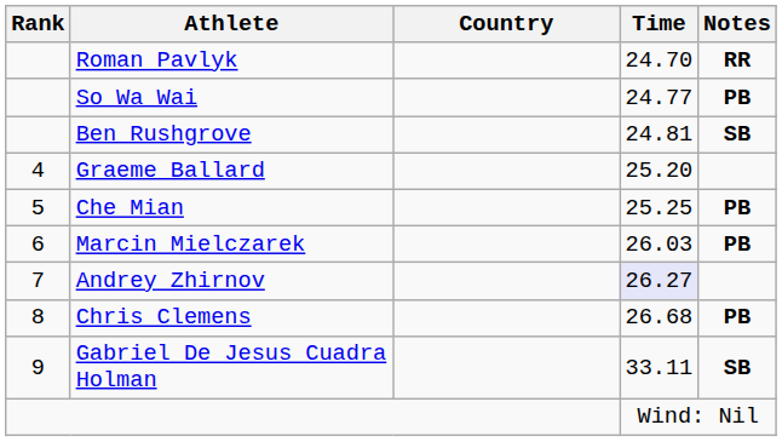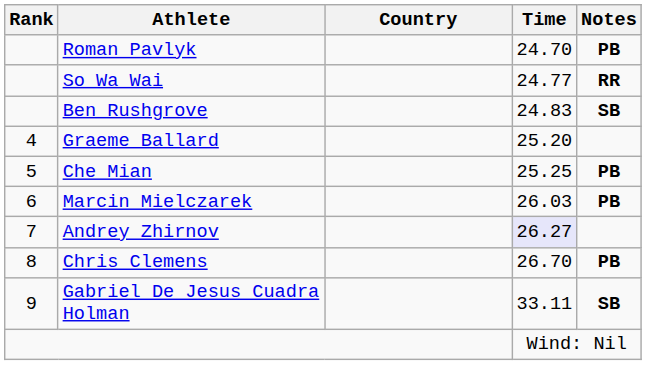Roman Pavlyk | Notes: RR -> PB
So Wa Wai | Notes: PB -> RR
Ben Rushgrove | Time: 24.81 -> 24.83
Chris Clemens | Time: 26.68 -> 26.70
